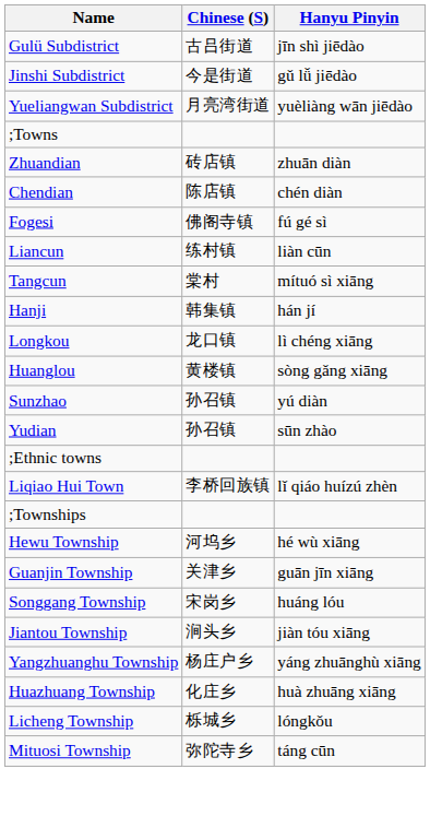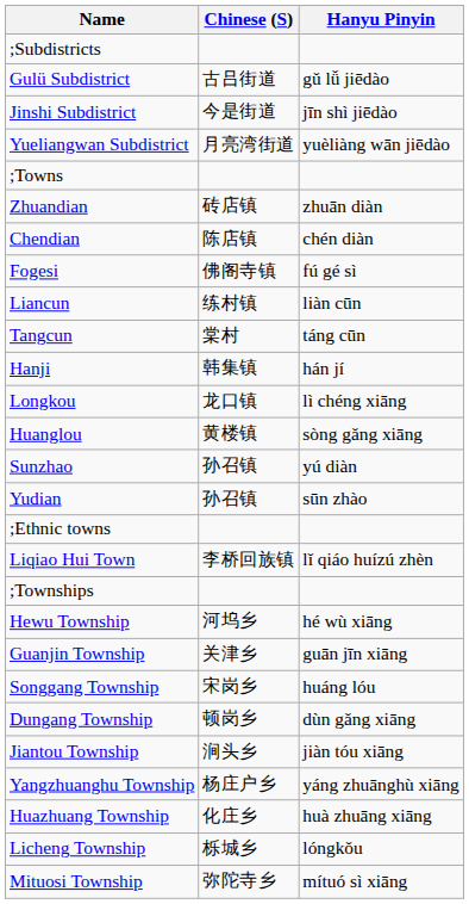+ row: ;Subdistricts
Gulü Subdistrict | Hanyu Pinyin: jīn shì jiēdào -> gǔ lǚ jiēdào
Jinshi Subdistrict | Hanyu Pinyin: gǔ lǚ jiēdào -> jīn shì jiēdào
Tangcun | Hanyu Pinyin: mítuó sì xiāng -> táng cūn
+ row: Dungang Township | 顿岗乡 | dùn gǎng xiāng
Mituosi Township | Hanyu Pinyin: táng cūn -> mítuó sì xiāng
